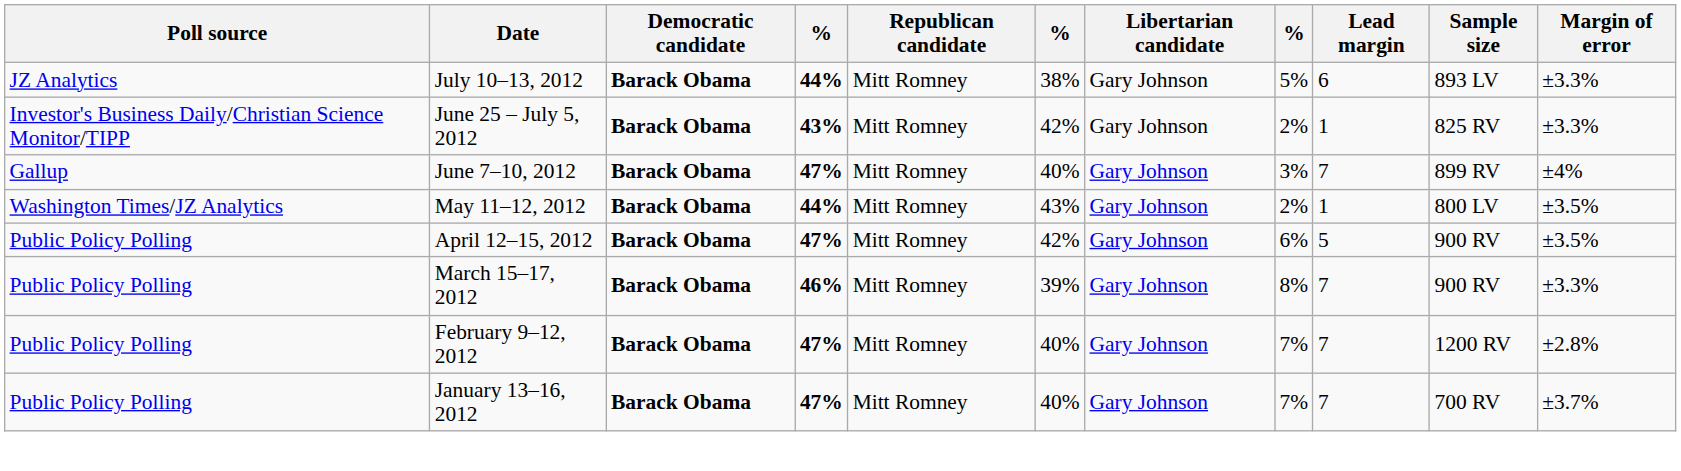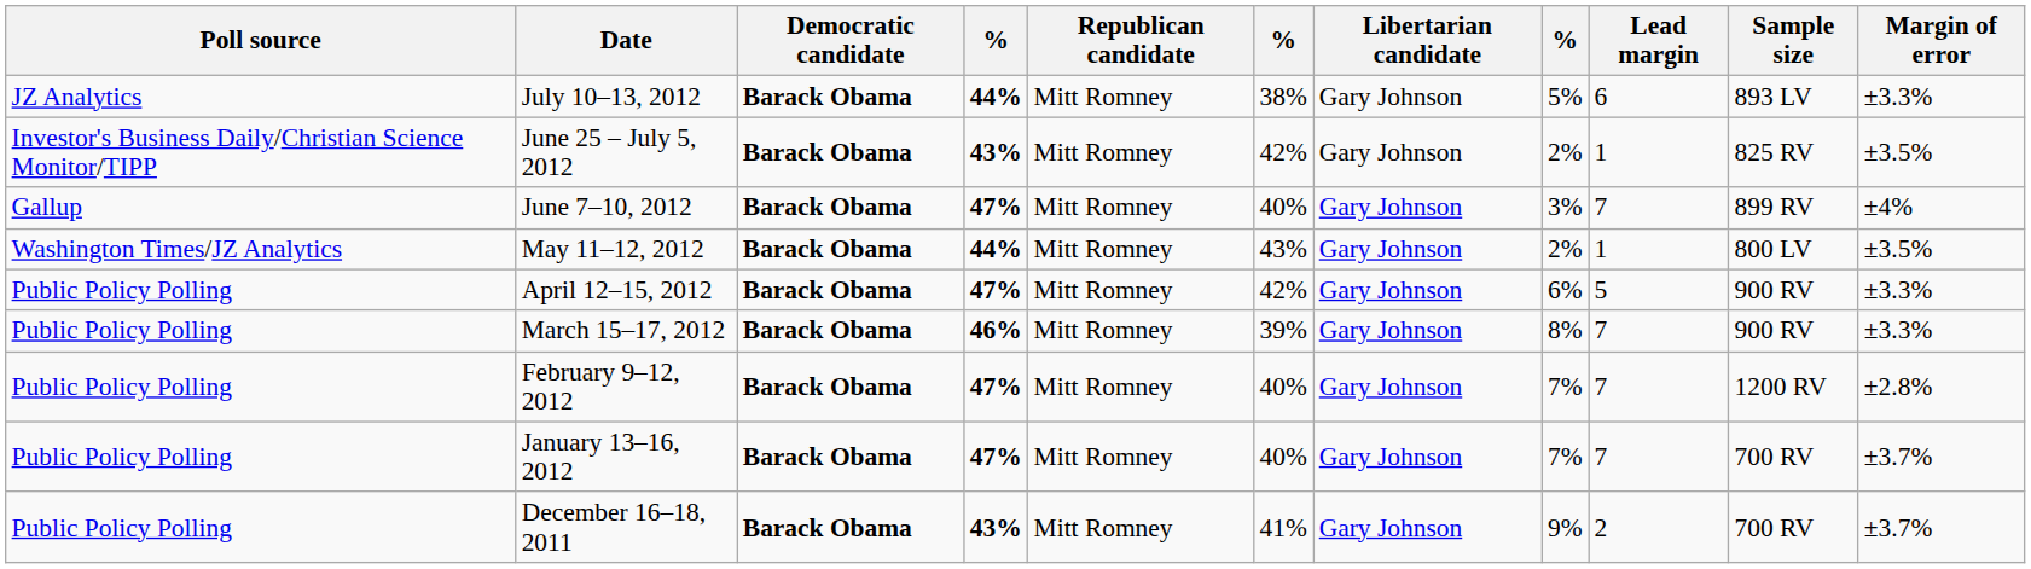June 25 – July 5, 2012 | Margin of error: ±3.3% -> ±3.5%
April 12–15, 2012 | Margin of error: ±3.5% -> ±3.3%
+ row: Public Policy Polling | December 16–18, 2011 | Barack Obama | 43% | Mitt Romney | 41% | Gary Johnson | 9% | 2 | 700 RV | ±3.7%
